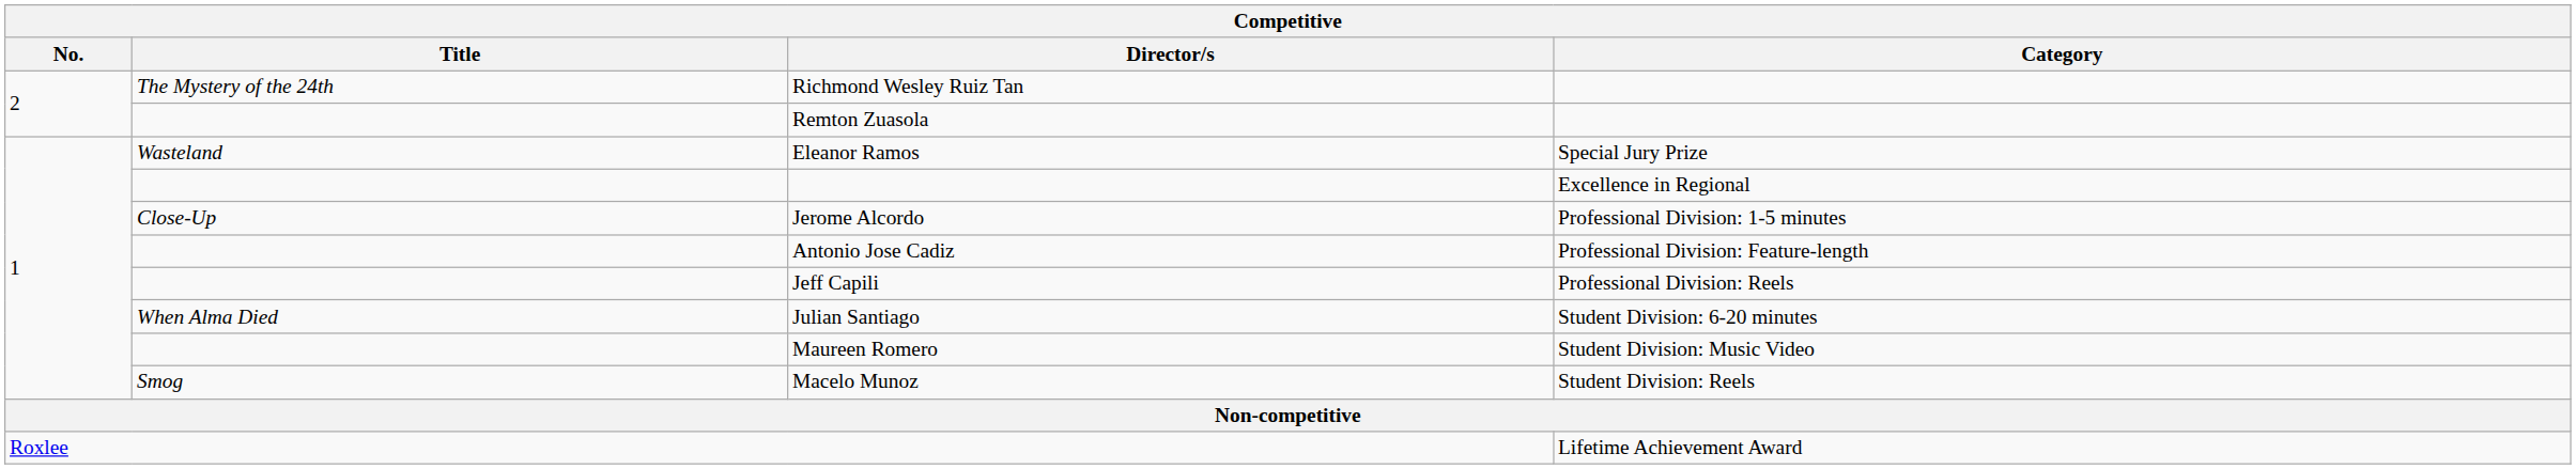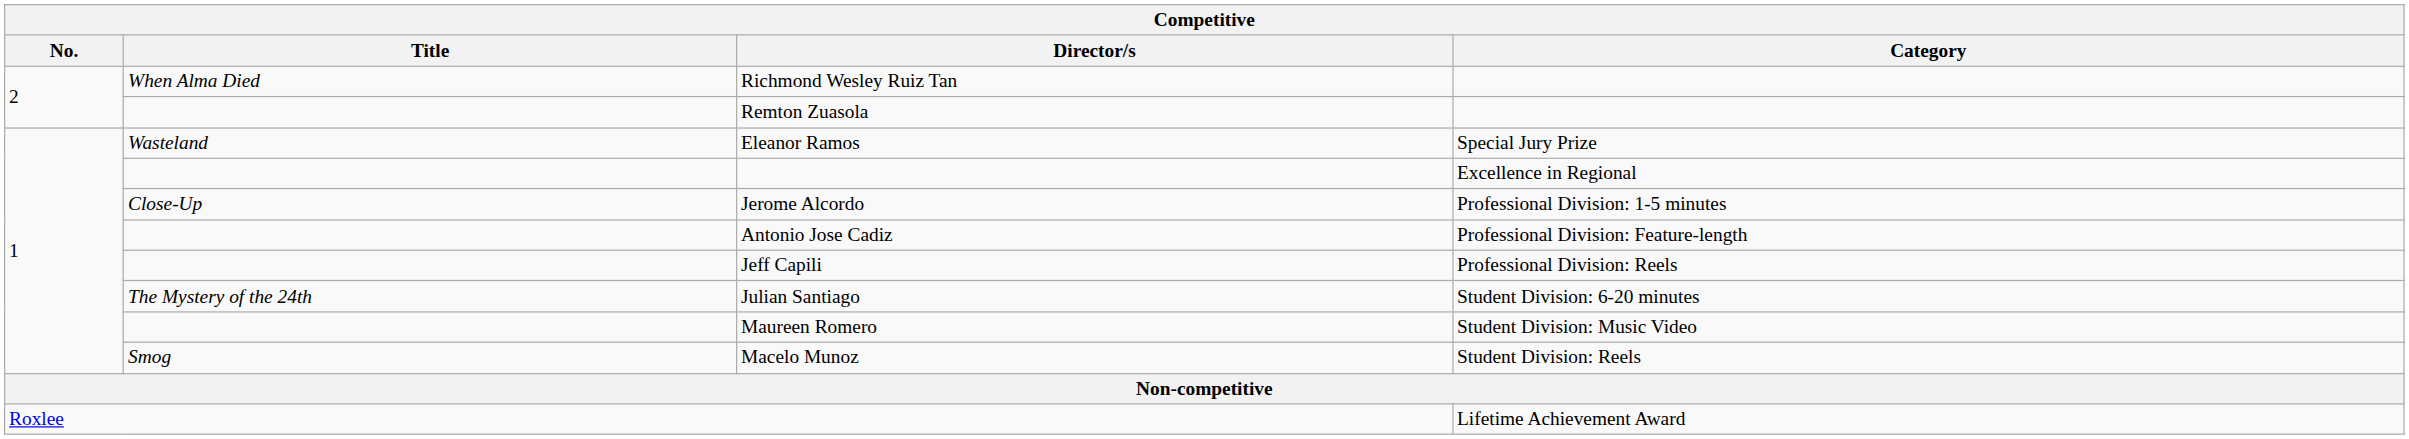Richmond Wesley Ruiz Tan | Title: The Mystery of the 24th -> When Alma Died
Julian Santiago | Title: When Alma Died -> The Mystery of the 24th
